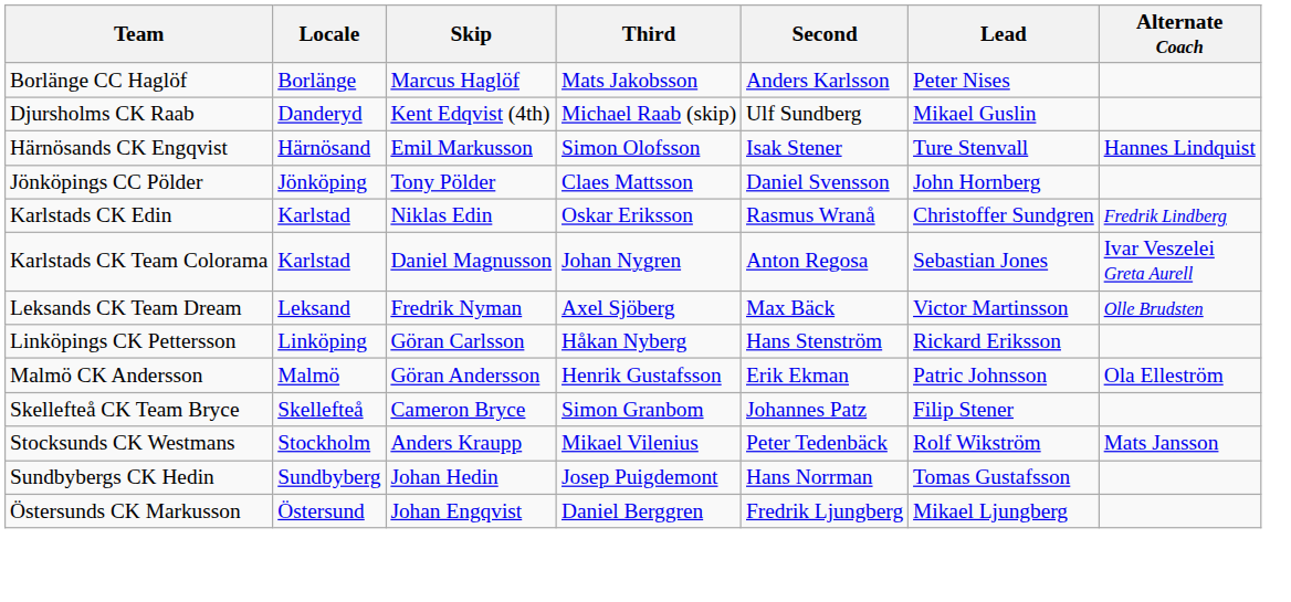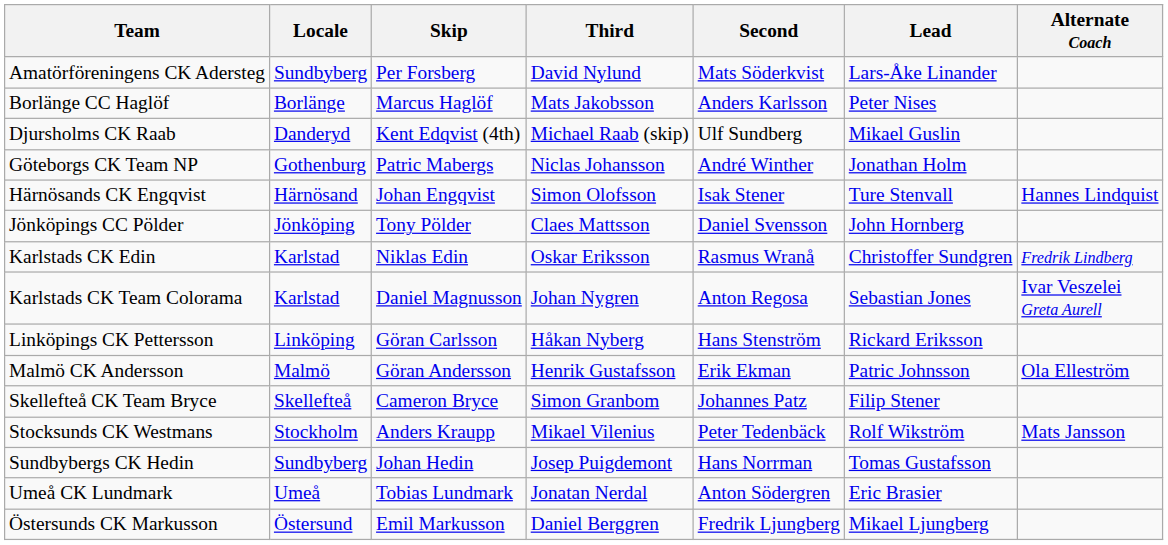+ row: Amatörföreningens CK Adersteg | Sundbyberg | Per Forsberg | David Nylund | Mats Söderkvist | Lars-Åke Linander
+ row: Göteborgs CK Team NP | Gothenburg | Patric Mabergs | Niclas Johansson | André Winther | Jonathan Holm
Härnösands CK Engqvist | Skip: Emil Markusson -> Johan Engqvist
- row: Leksands CK Team Dream | Leksand | Fredrik Nyman | Axel Sjöberg | Max Bäck | Victor Martinsson | Olle Brudsten
+ row: Umeå CK Lundmark | Umeå | Tobias Lundmark | Jonatan Nerdal | Anton Södergren | Eric Brasier
Östersunds CK Markusson | Skip: Johan Engqvist -> Emil Markusson
